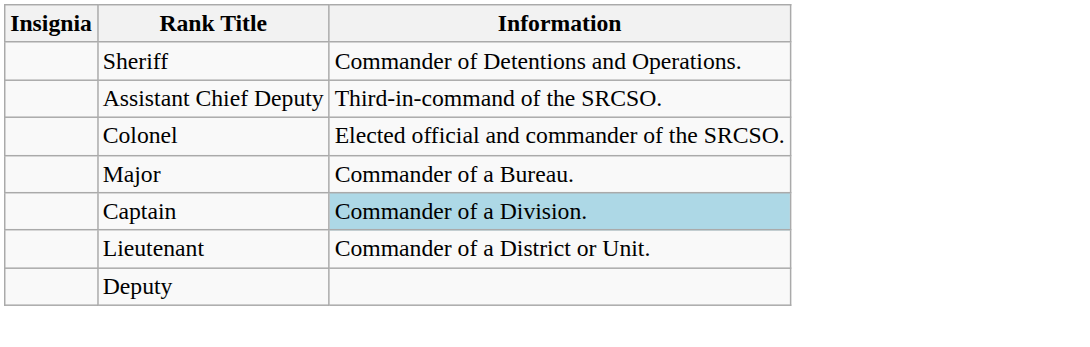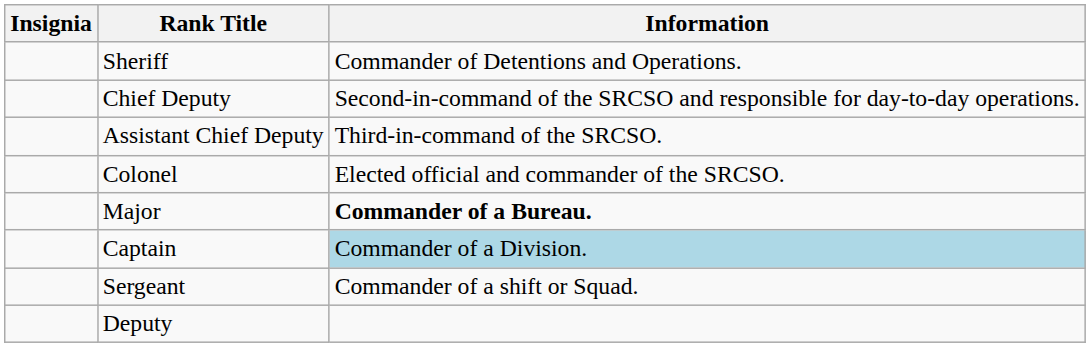+ row: Chief Deputy | Second-in-command of the SRCSO and responsible for day-to-day operations.
Major | Information: normal -> bold
- row: Lieutenant | Commander of a District or Unit.
+ row: Sergeant | Commander of a shift or Squad.
